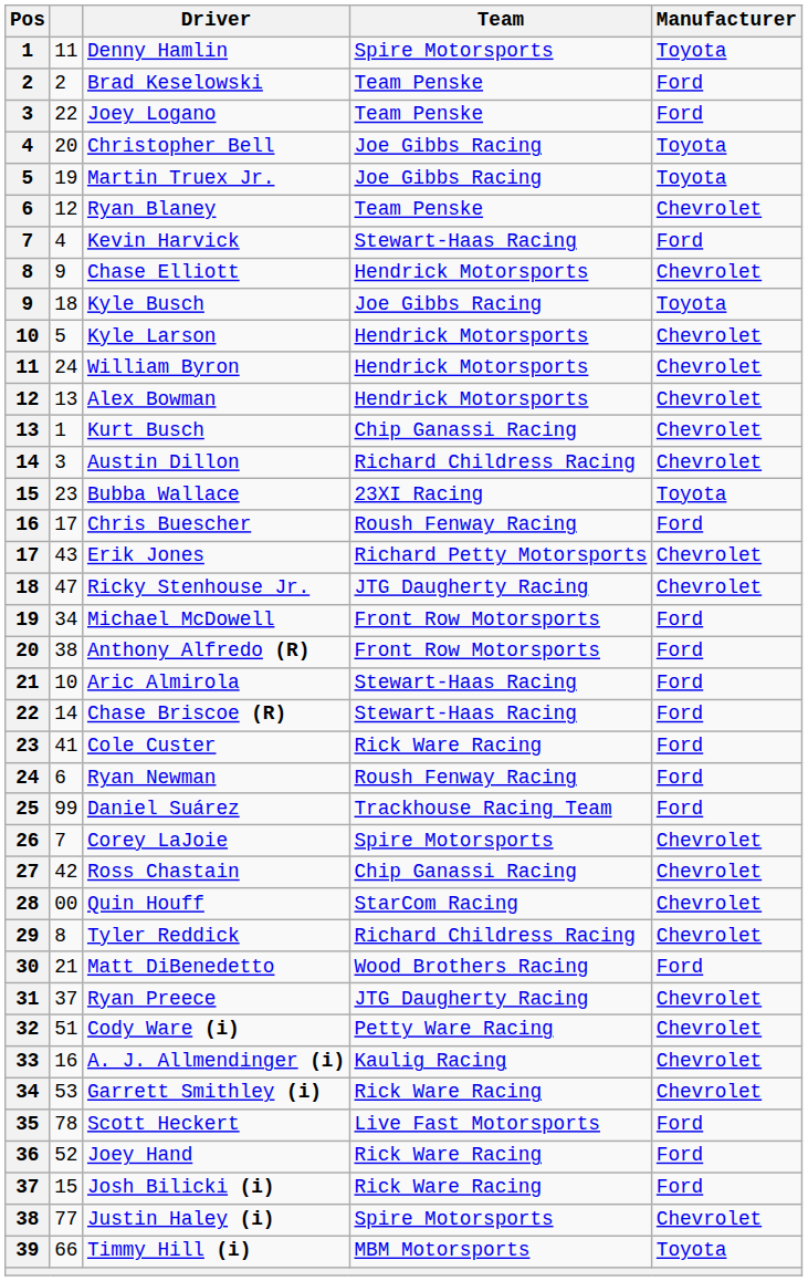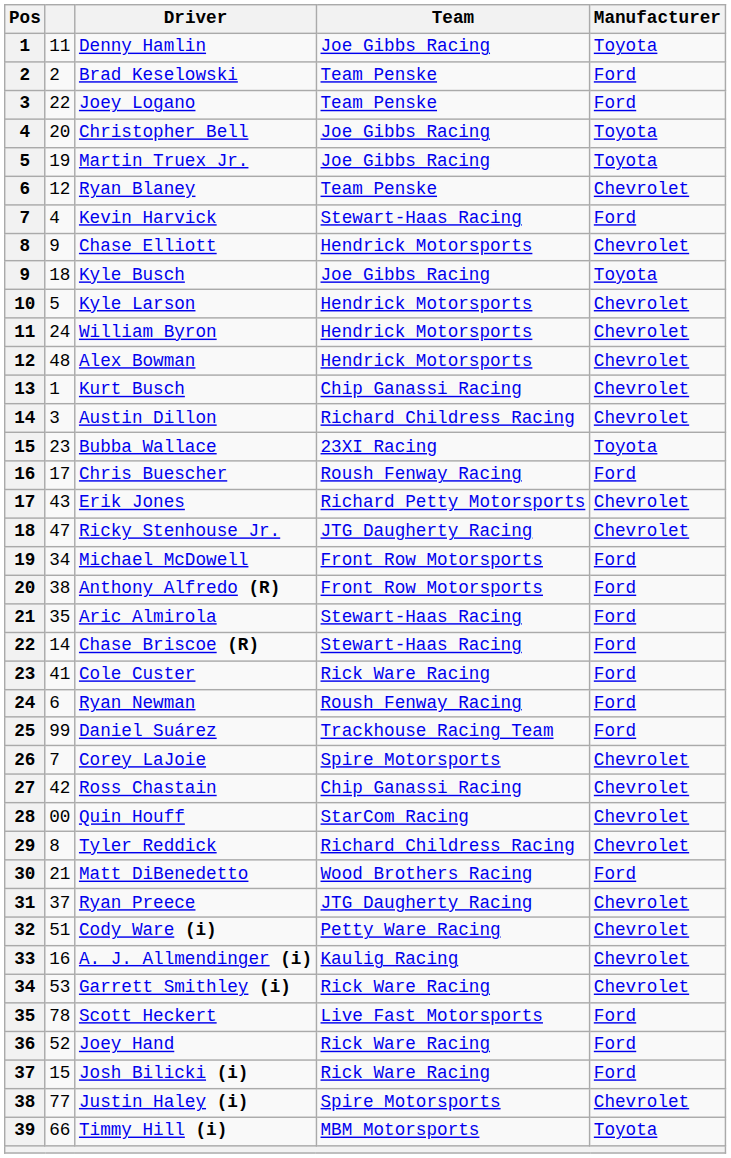Denny Hamlin | Team: Spire Motorsports -> Joe Gibbs Racing
Alex Bowman | column 2: 13 -> 48
Aric Almirola | column 2: 10 -> 35
